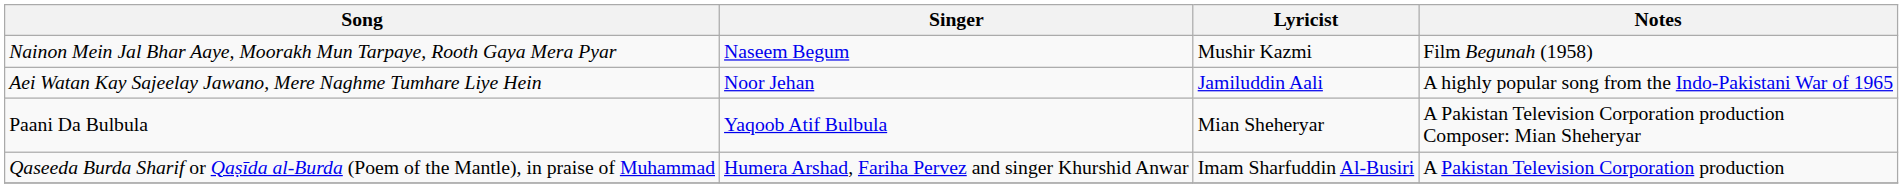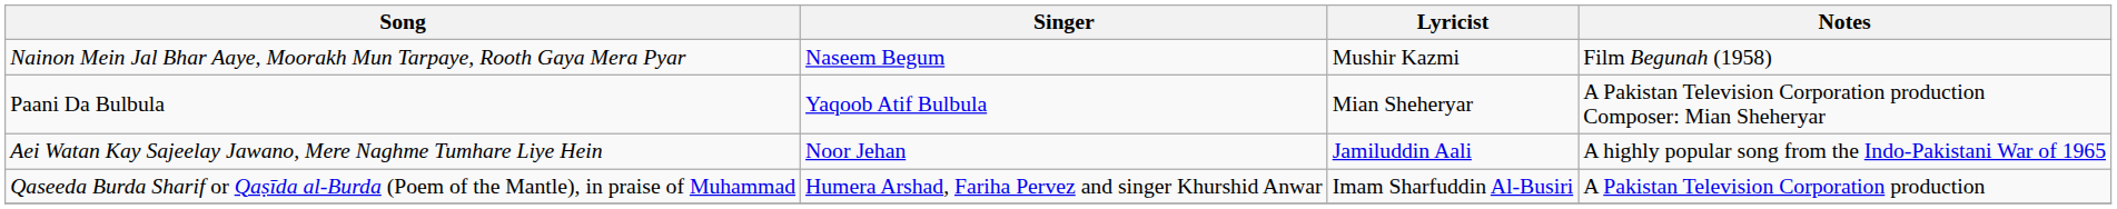rows swapped: Aei Watan Kay Sajeelay Jawano, Mere Naghme Tumhare Liye Hein <-> Paani Da Bulbula
